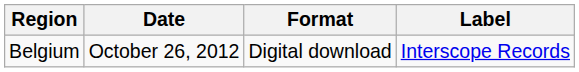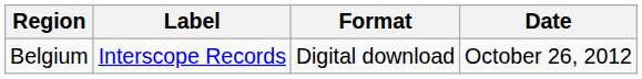columns swapped: Date <-> Label
